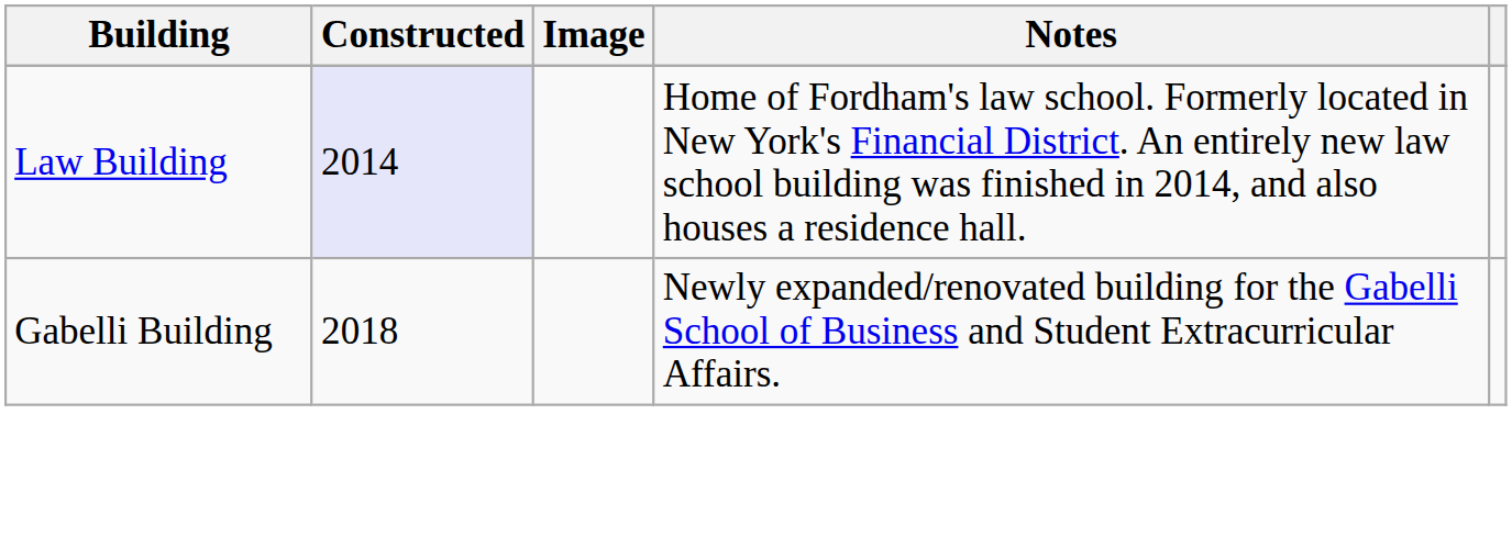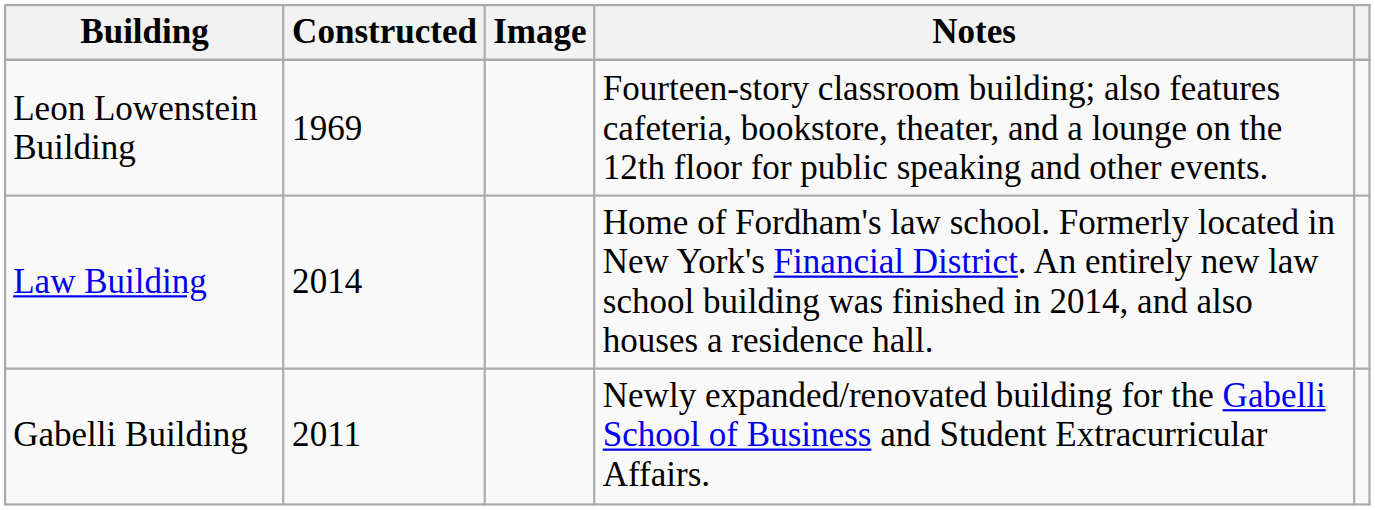+ row: Leon Lowenstein Building | 1969 | Fourteen-story classroom building; also features cafeteria, bookstore, theater, and a lounge on the 12th floor for public speaking and other events.
Law Building | Constructed: lavender background -> no background
Gabelli Building | Constructed: 2018 -> 2011
